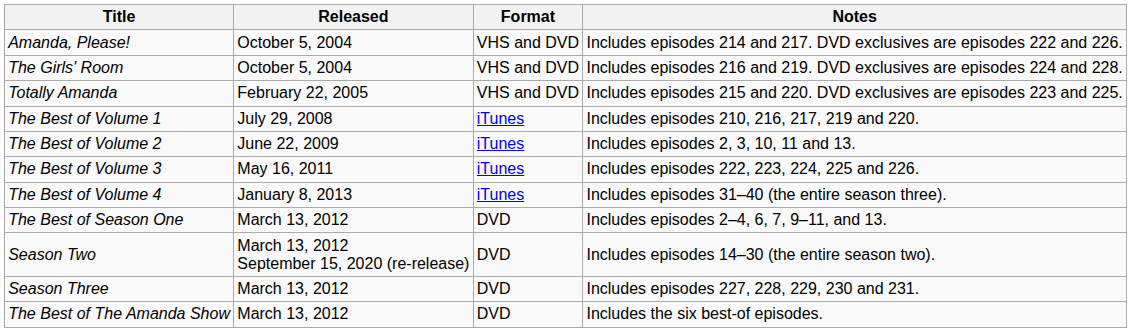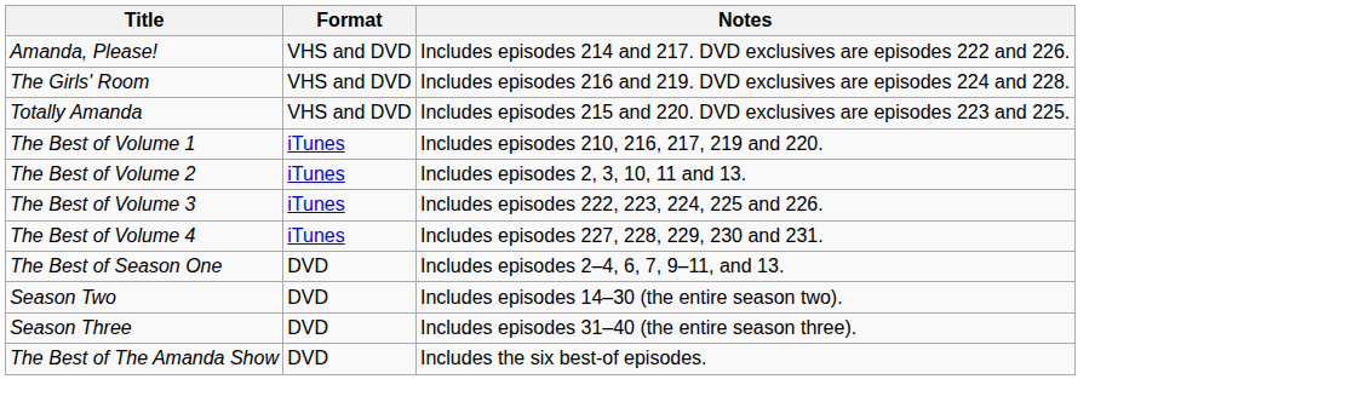- column: Released | October 5, 2004 | October 5, 2004 | February 22, 2005 | July 29, 2008 | June 22, 2009 | May 16, 2011 | January 8, 2013 | March 13, 2012 | March 13, 2012 September 15, 2020 (re-release) | March 13, 2012 | March 13, 2012
The Best of Volume 4 | Notes: Includes episodes 31–40 (the entire season three). -> Includes episodes 227, 228, 229, 230 and 231.
Season Three | Notes: Includes episodes 227, 228, 229, 230 and 231. -> Includes episodes 31–40 (the entire season three).
